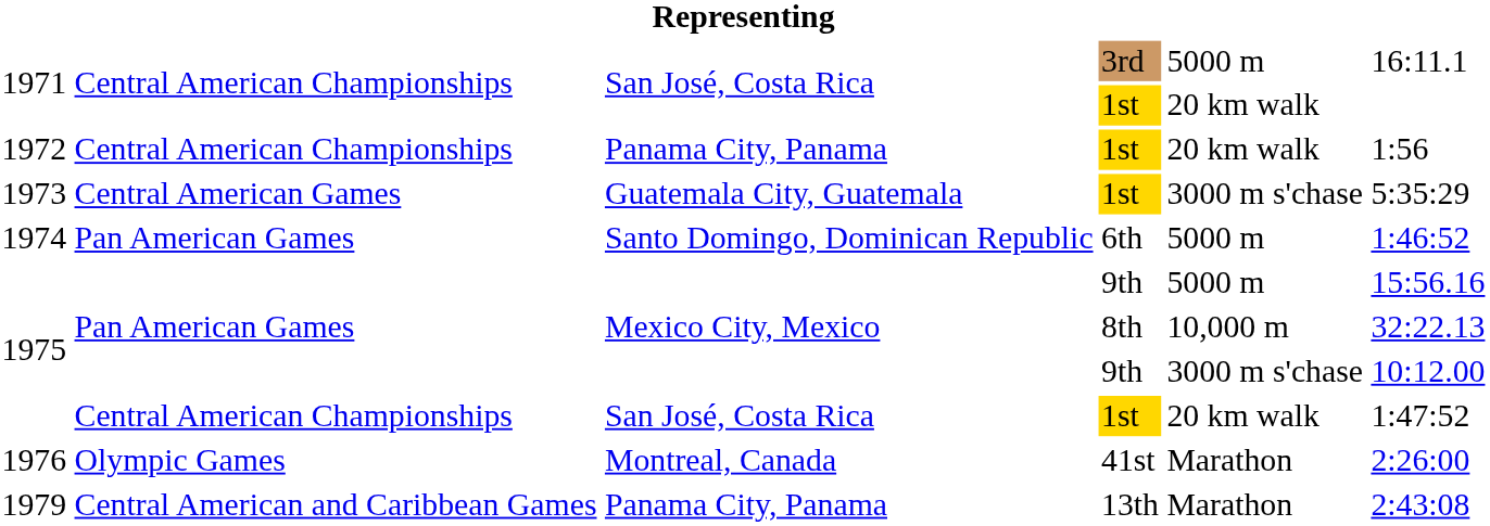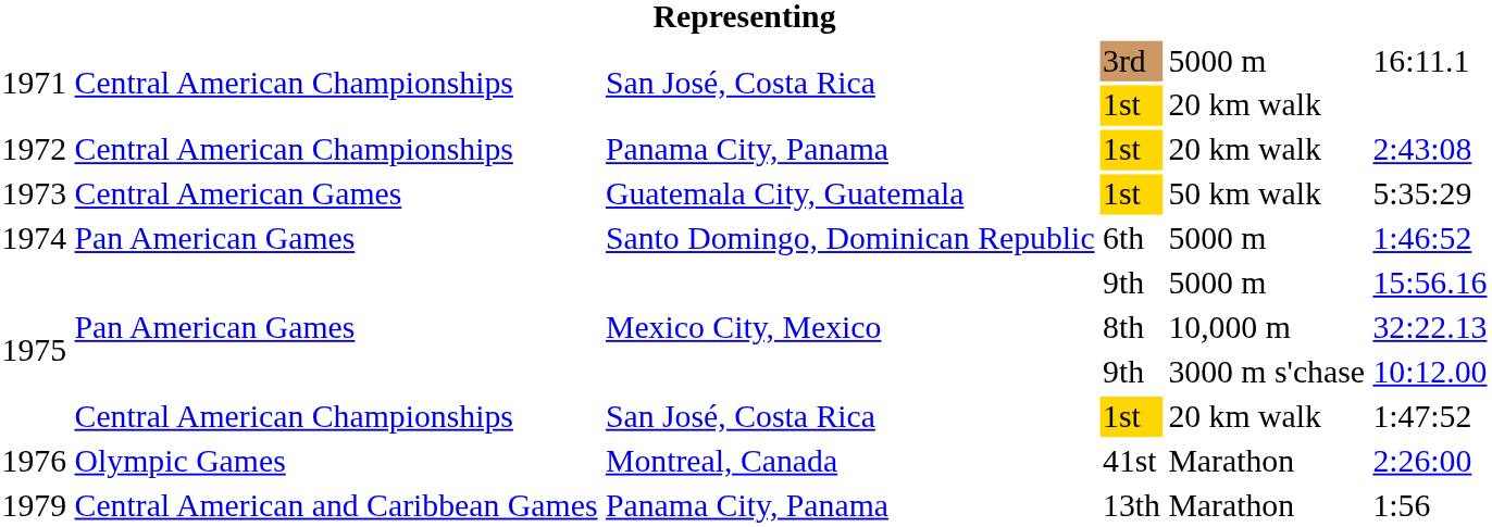1972 | column 6: 1:56 -> 2:43:08
1973 | column 5: 3000 m s'chase -> 50 km walk
1979 | column 6: 2:43:08 -> 1:56
